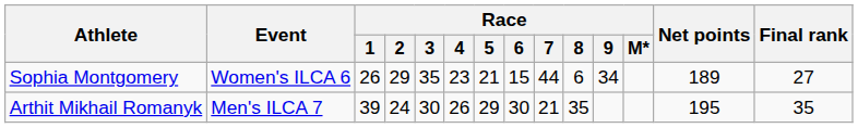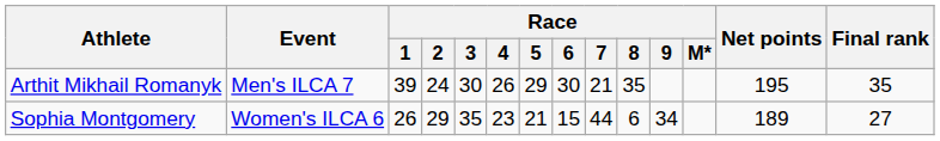rows swapped: Arthit Mikhail Romanyk <-> Sophia Montgomery
